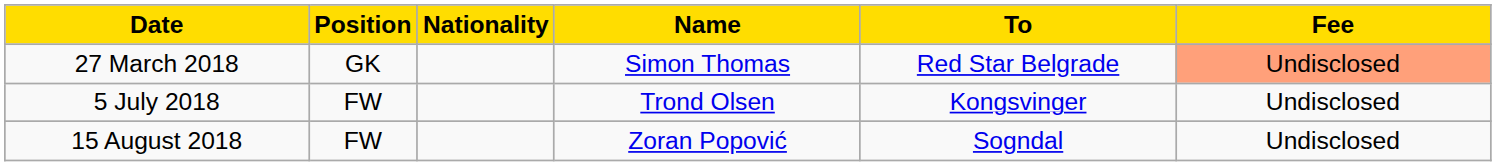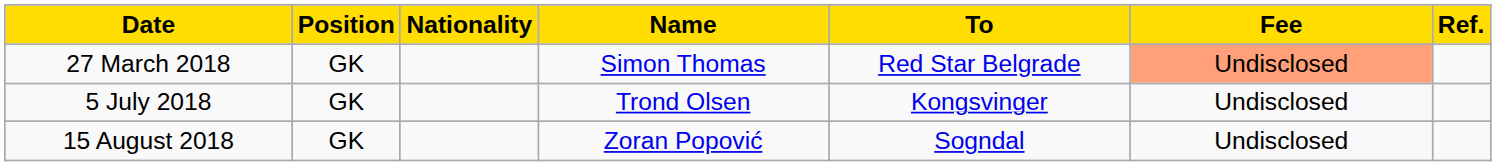+ column: Ref.
5 July 2018 | Position: FW -> GK
15 August 2018 | Position: FW -> GK
